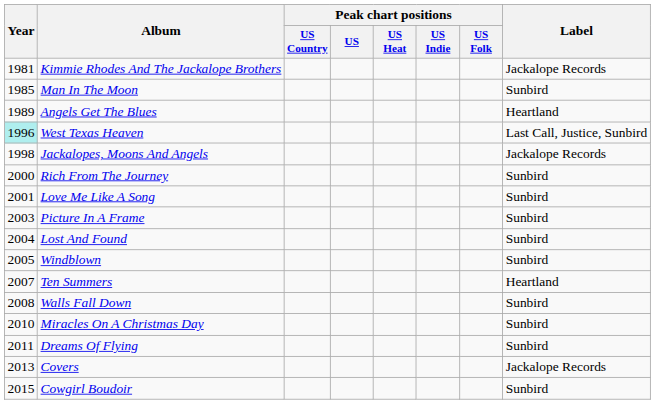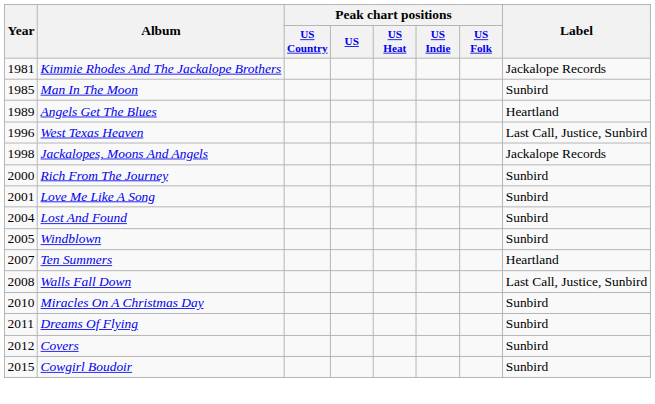West Texas Heaven | Year: paleturquoise background -> no background
- row: 2003 | Picture In A Frame | Sunbird
Walls Fall Down | Label: Sunbird -> Last Call, Justice, Sunbird
Covers | Year: 2013 -> 2012
Covers | Label: Jackalope Records -> Sunbird
